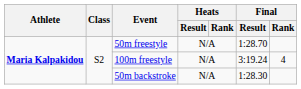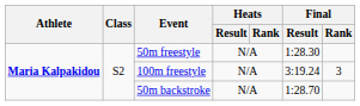50m freestyle | Final / Result: 1:28.70 -> 1:28.30
100m freestyle | Final / Rank: 4 -> 3
50m backstroke | Final / Result: 1:28.30 -> 1:28.70
